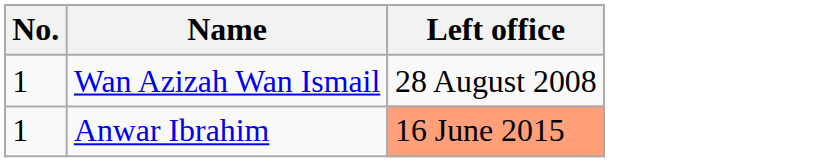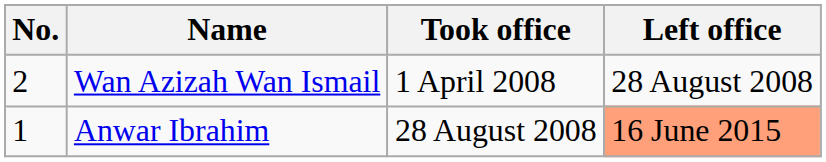+ column: Took office | 1 April 2008 | 28 August 2008
Wan Azizah Wan Ismail | No.: 1 -> 2
